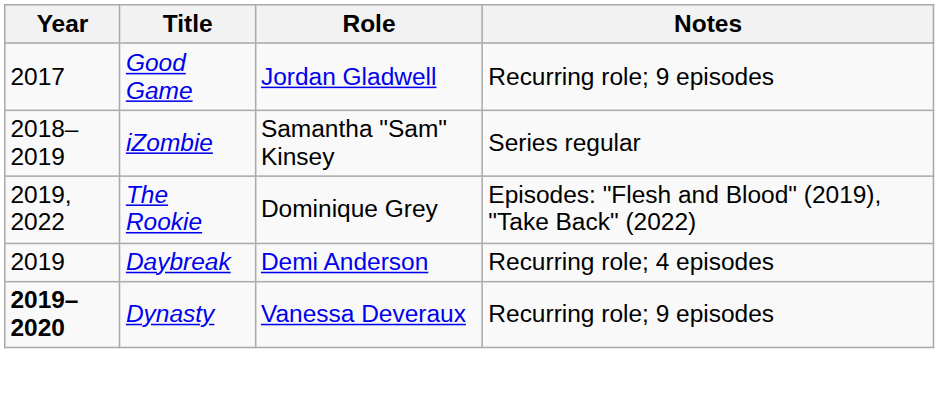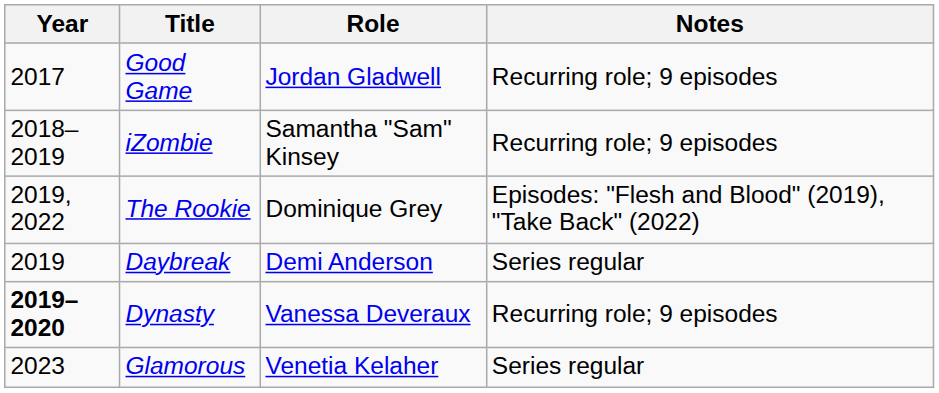iZombie | Notes: Series regular -> Recurring role; 9 episodes
Daybreak | Notes: Recurring role; 4 episodes -> Series regular
+ row: 2023 | Glamorous | Venetia Kelaher | Series regular
